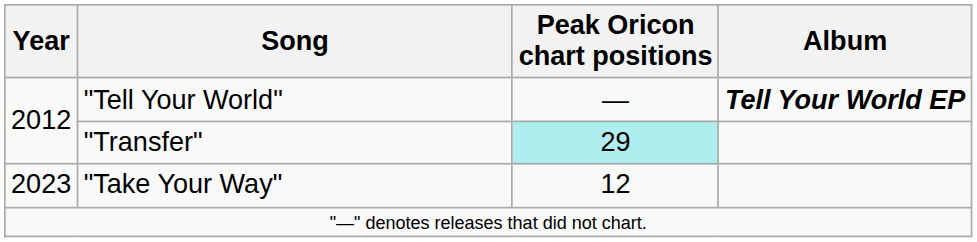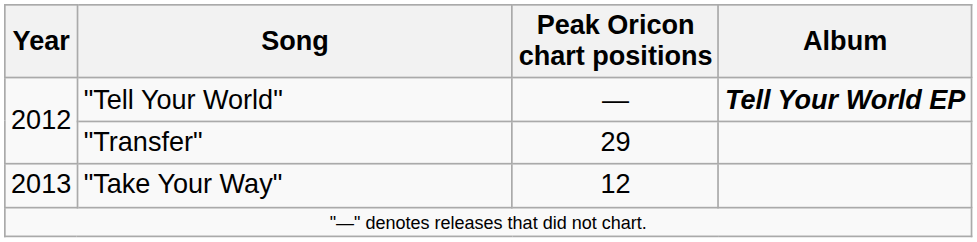"Transfer" | Peak Oricon chart positions: paleturquoise background -> no background
"Take Your Way" | Year: 2023 -> 2013
